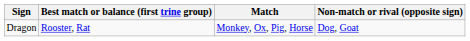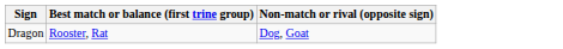- column: Match | Monkey, Ox, Pig, Horse
